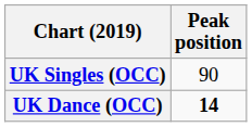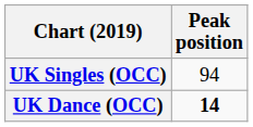UK Singles (OCC) | Peak position: 90 -> 94
